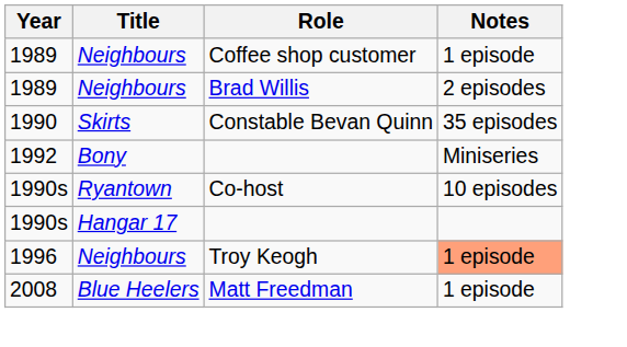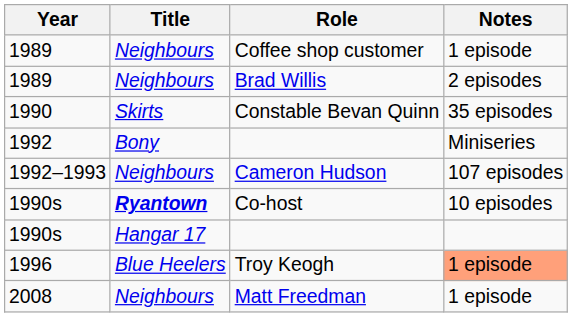+ row: 1992–1993 | Neighbours | Cameron Hudson | 107 episodes
Co-host | Title: normal -> bold
Troy Keogh | Title: Neighbours -> Blue Heelers
Matt Freedman | Title: Blue Heelers -> Neighbours
